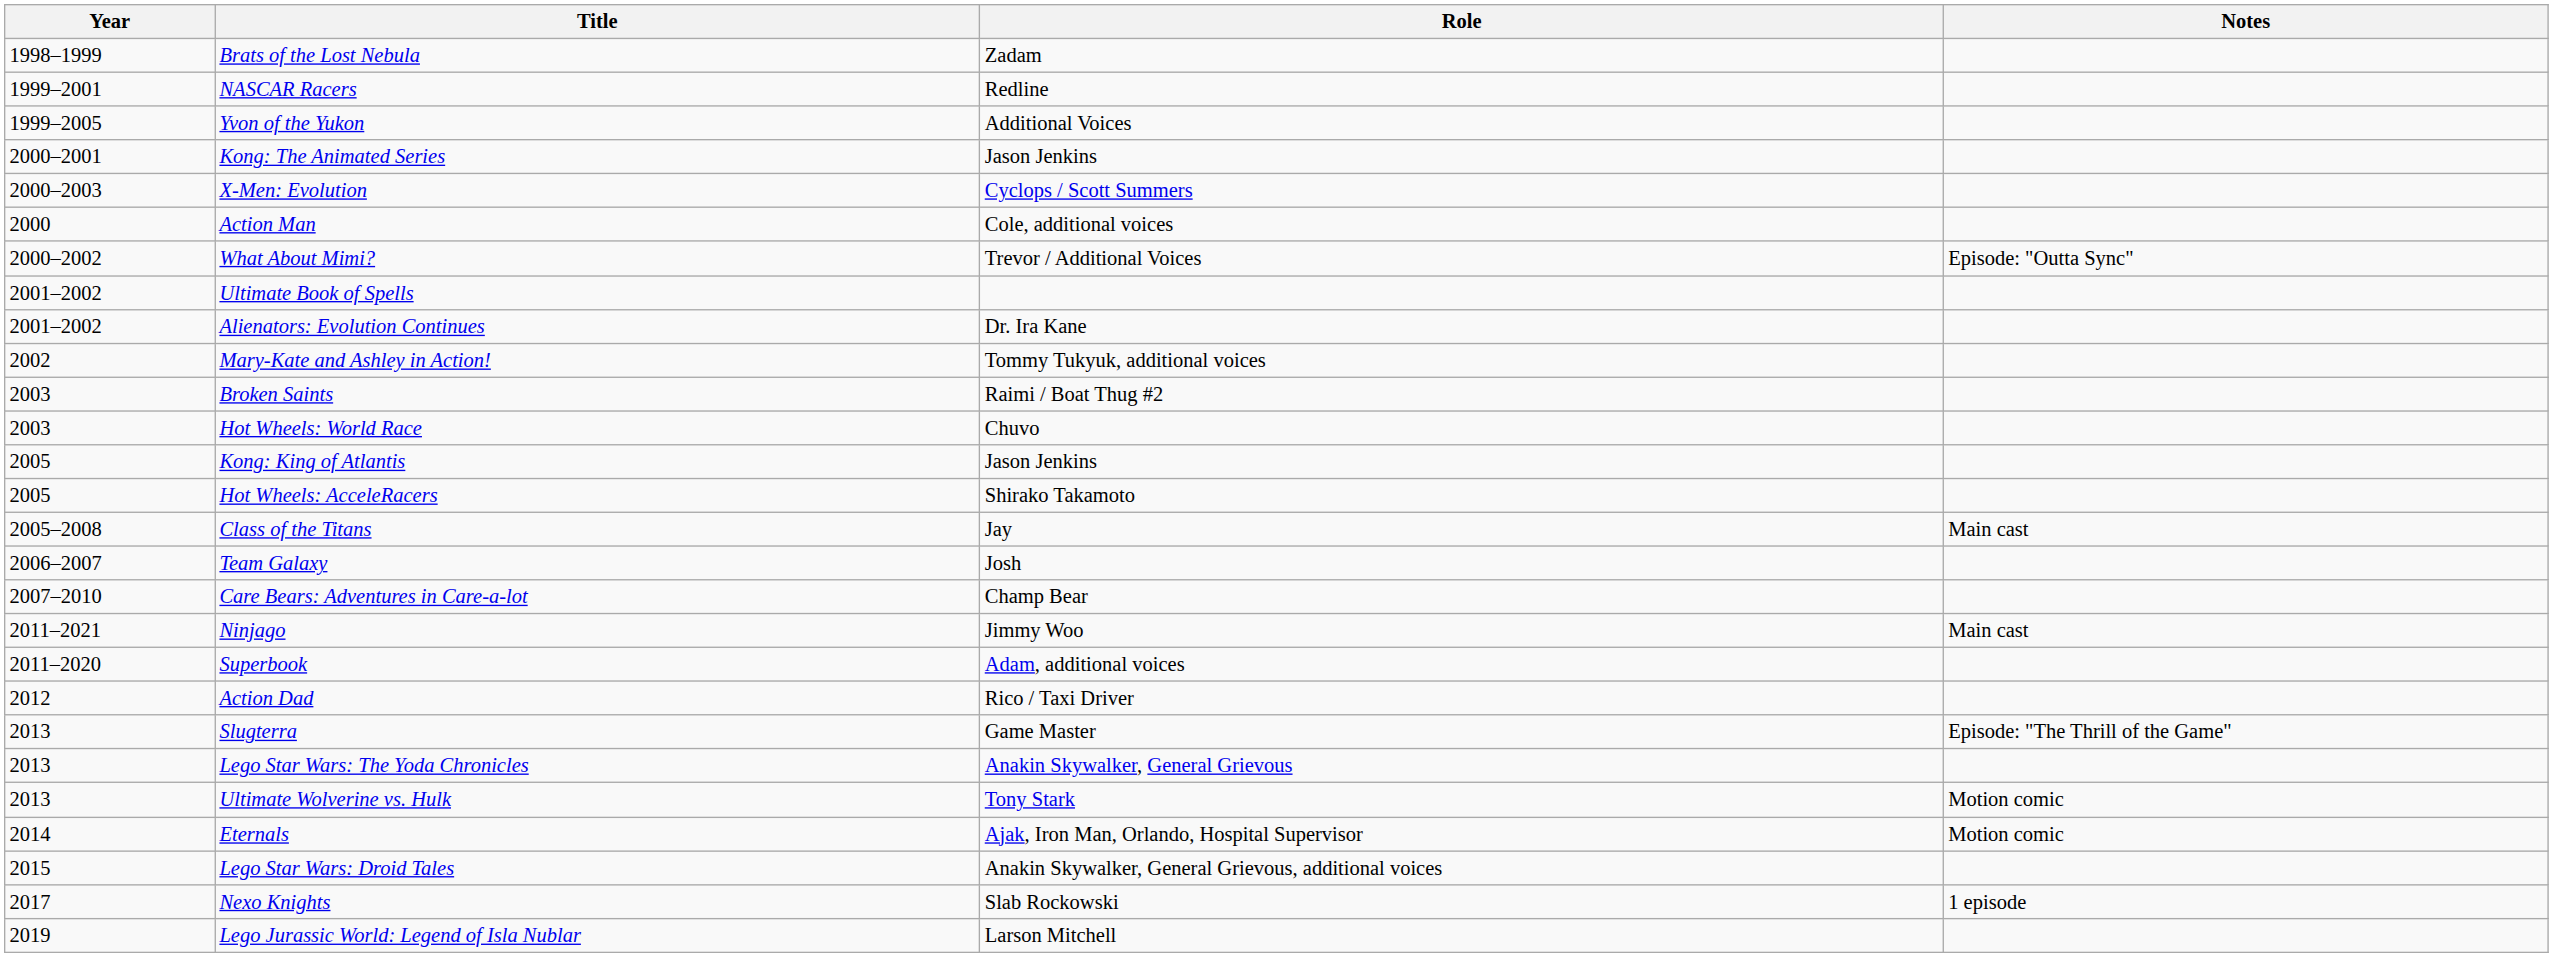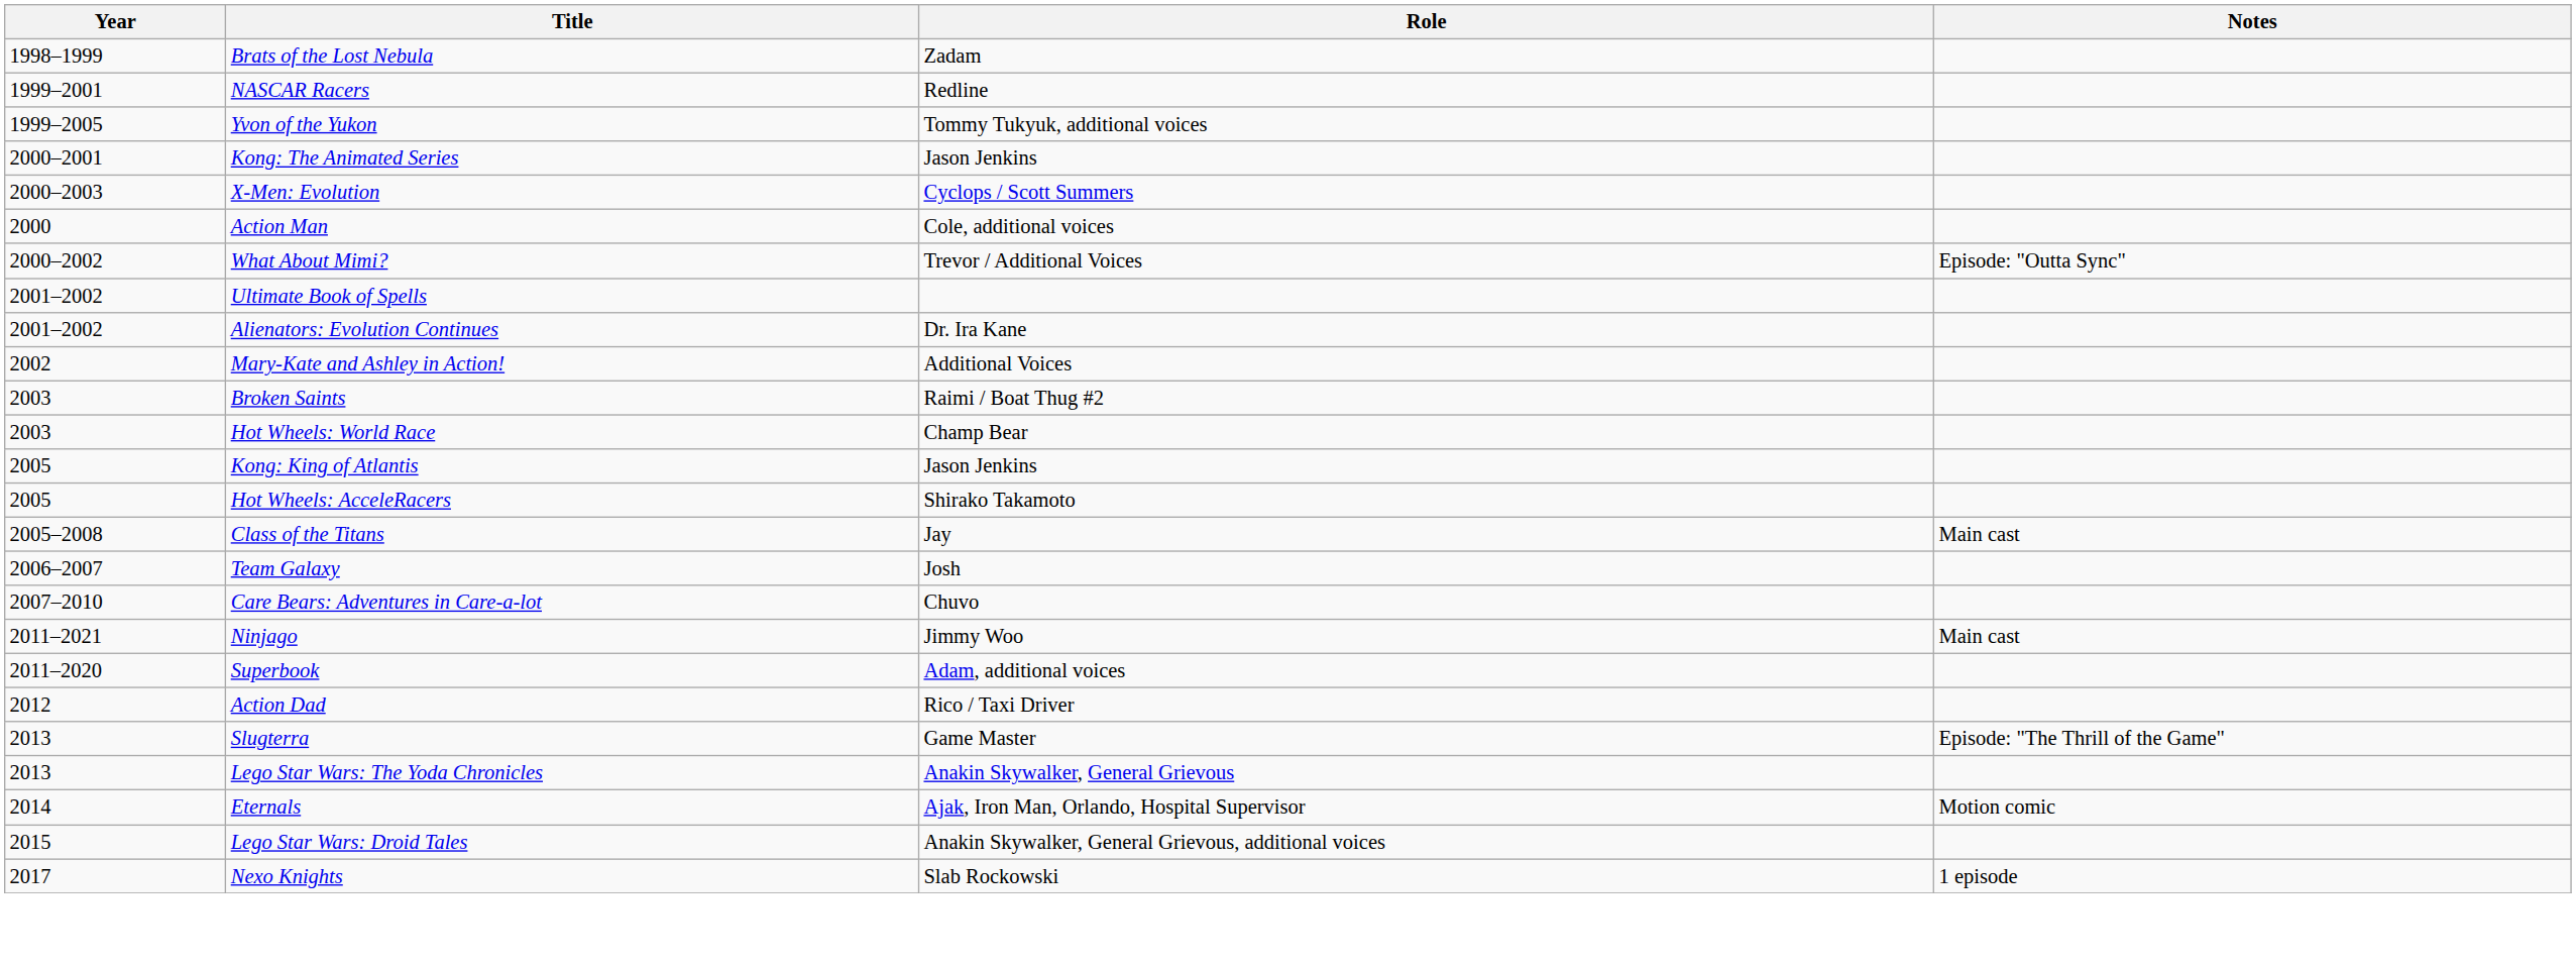Yvon of the Yukon | Role: Additional Voices -> Tommy Tukyuk, additional voices
Mary-Kate and Ashley in Action! | Role: Tommy Tukyuk, additional voices -> Additional Voices
Hot Wheels: World Race | Role: Chuvo -> Champ Bear
Care Bears: Adventures in Care-a-lot | Role: Champ Bear -> Chuvo
- row: 2013 | Ultimate Wolverine vs. Hulk | Tony Stark | Motion comic
- row: 2019 | Lego Jurassic World: Legend of Isla Nublar | Larson Mitchell
